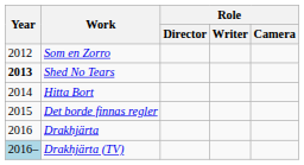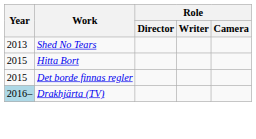- row: 2012 | Som en Zorro
Shed No Tears | Year: bold -> normal
Hitta Bort | Year: 2014 -> 2015
- row: 2016 | Drakhjärta
